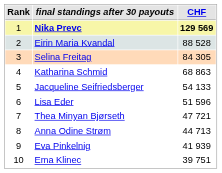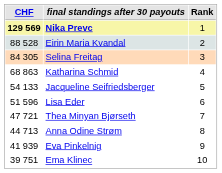columns swapped: Rank <-> CHF
